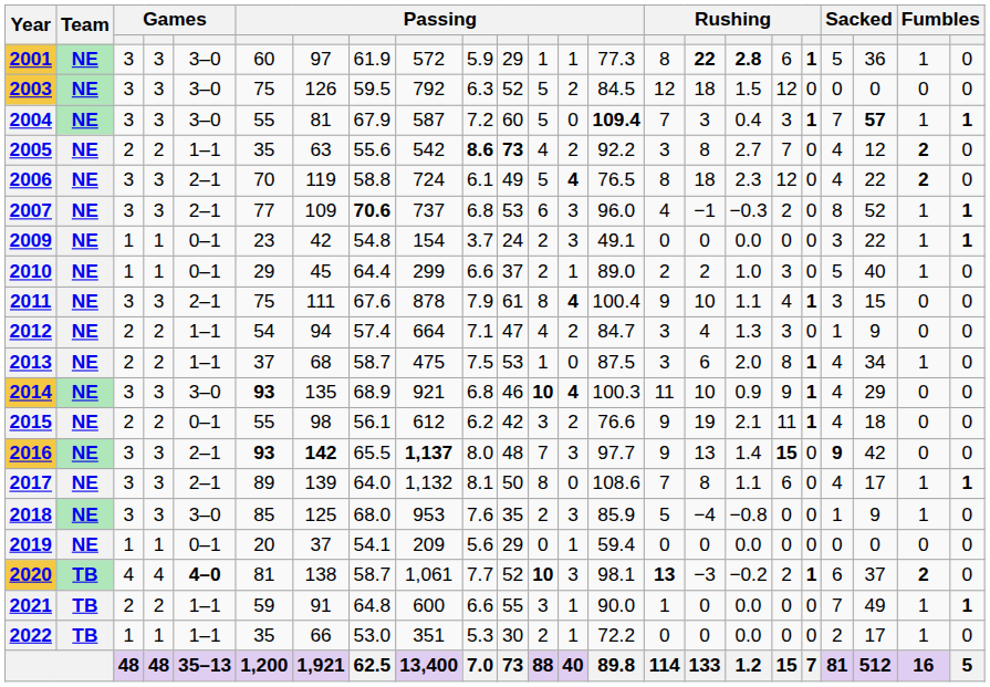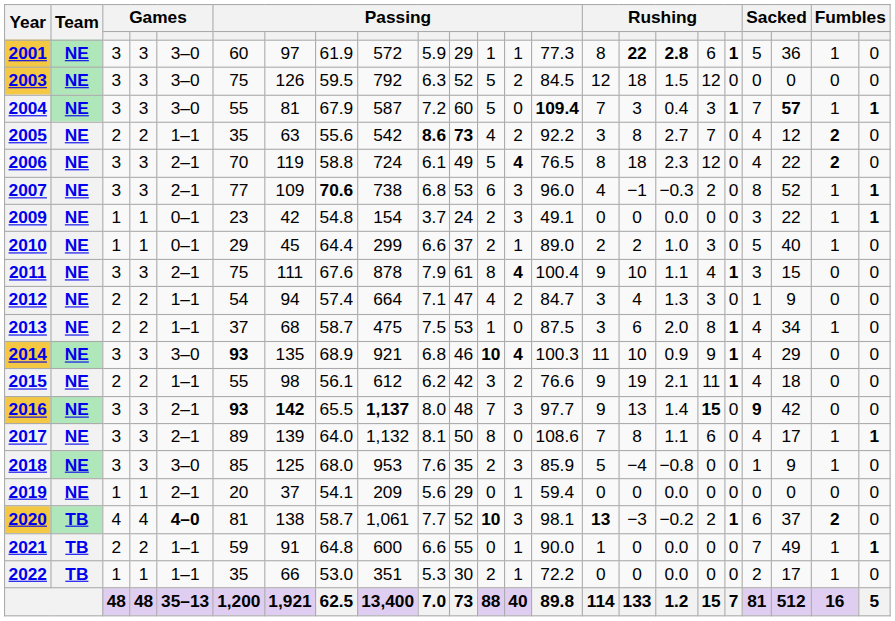2007 | column 9: 737 -> 738
2015 | column 5: 0–1 -> 1–1
2019 | column 5: 0–1 -> 2–1
2021 | column 12: 3 -> 0
